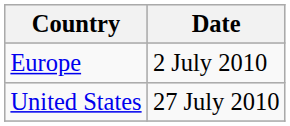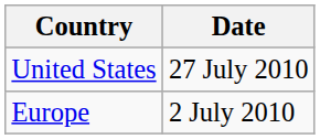rows swapped: Europe <-> United States
